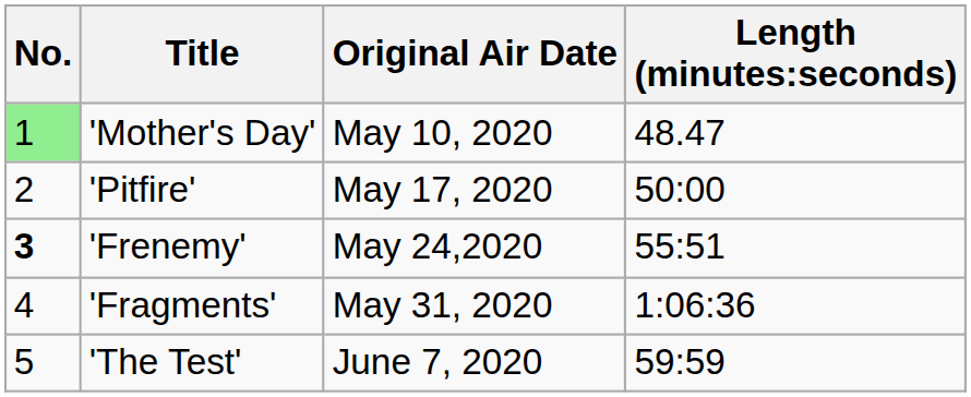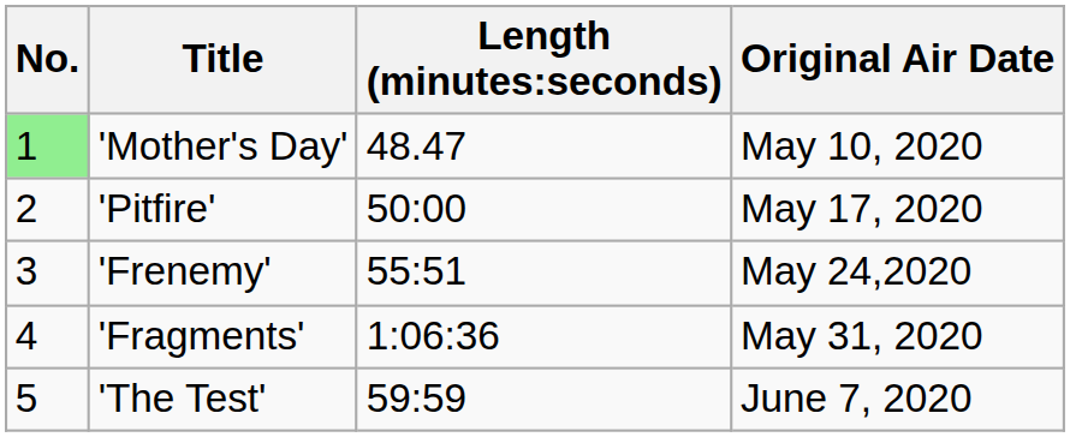columns swapped: Length (minutes:seconds) <-> Original Air Date
'Frenemy' | No.: bold -> normal
